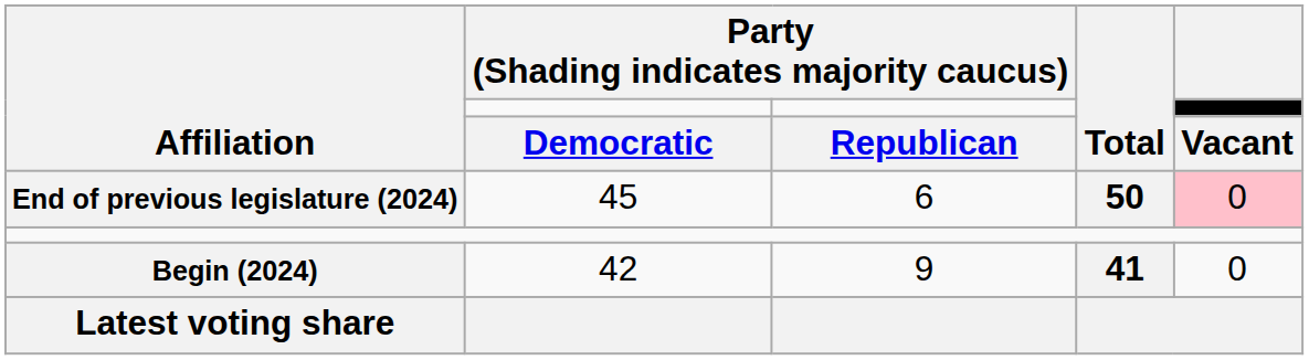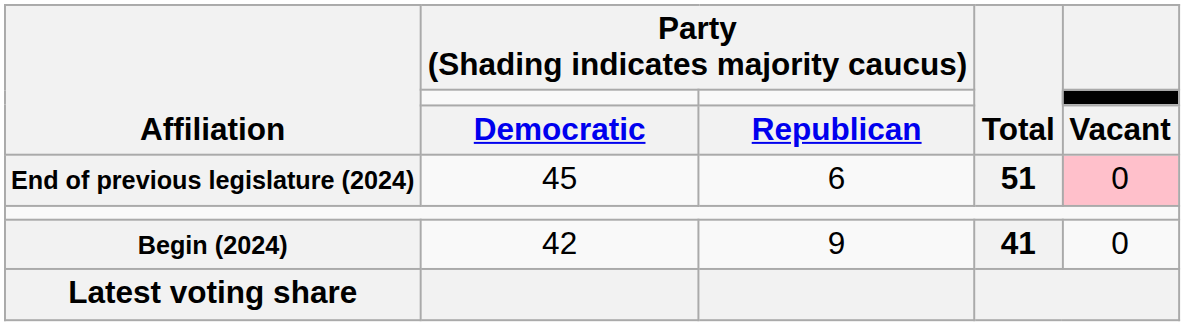End of previous legislature (2024) | Total: 50 -> 51
